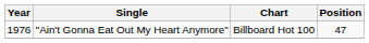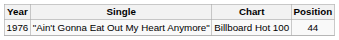"Ain't Gonna Eat Out My Heart Anymore" | Position: 47 -> 44
